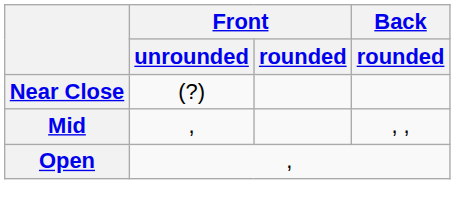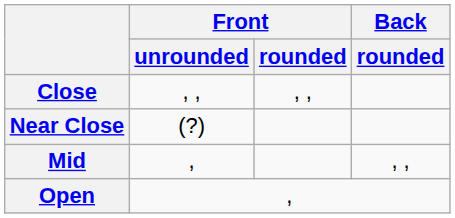+ row: Close | , , | , ,
